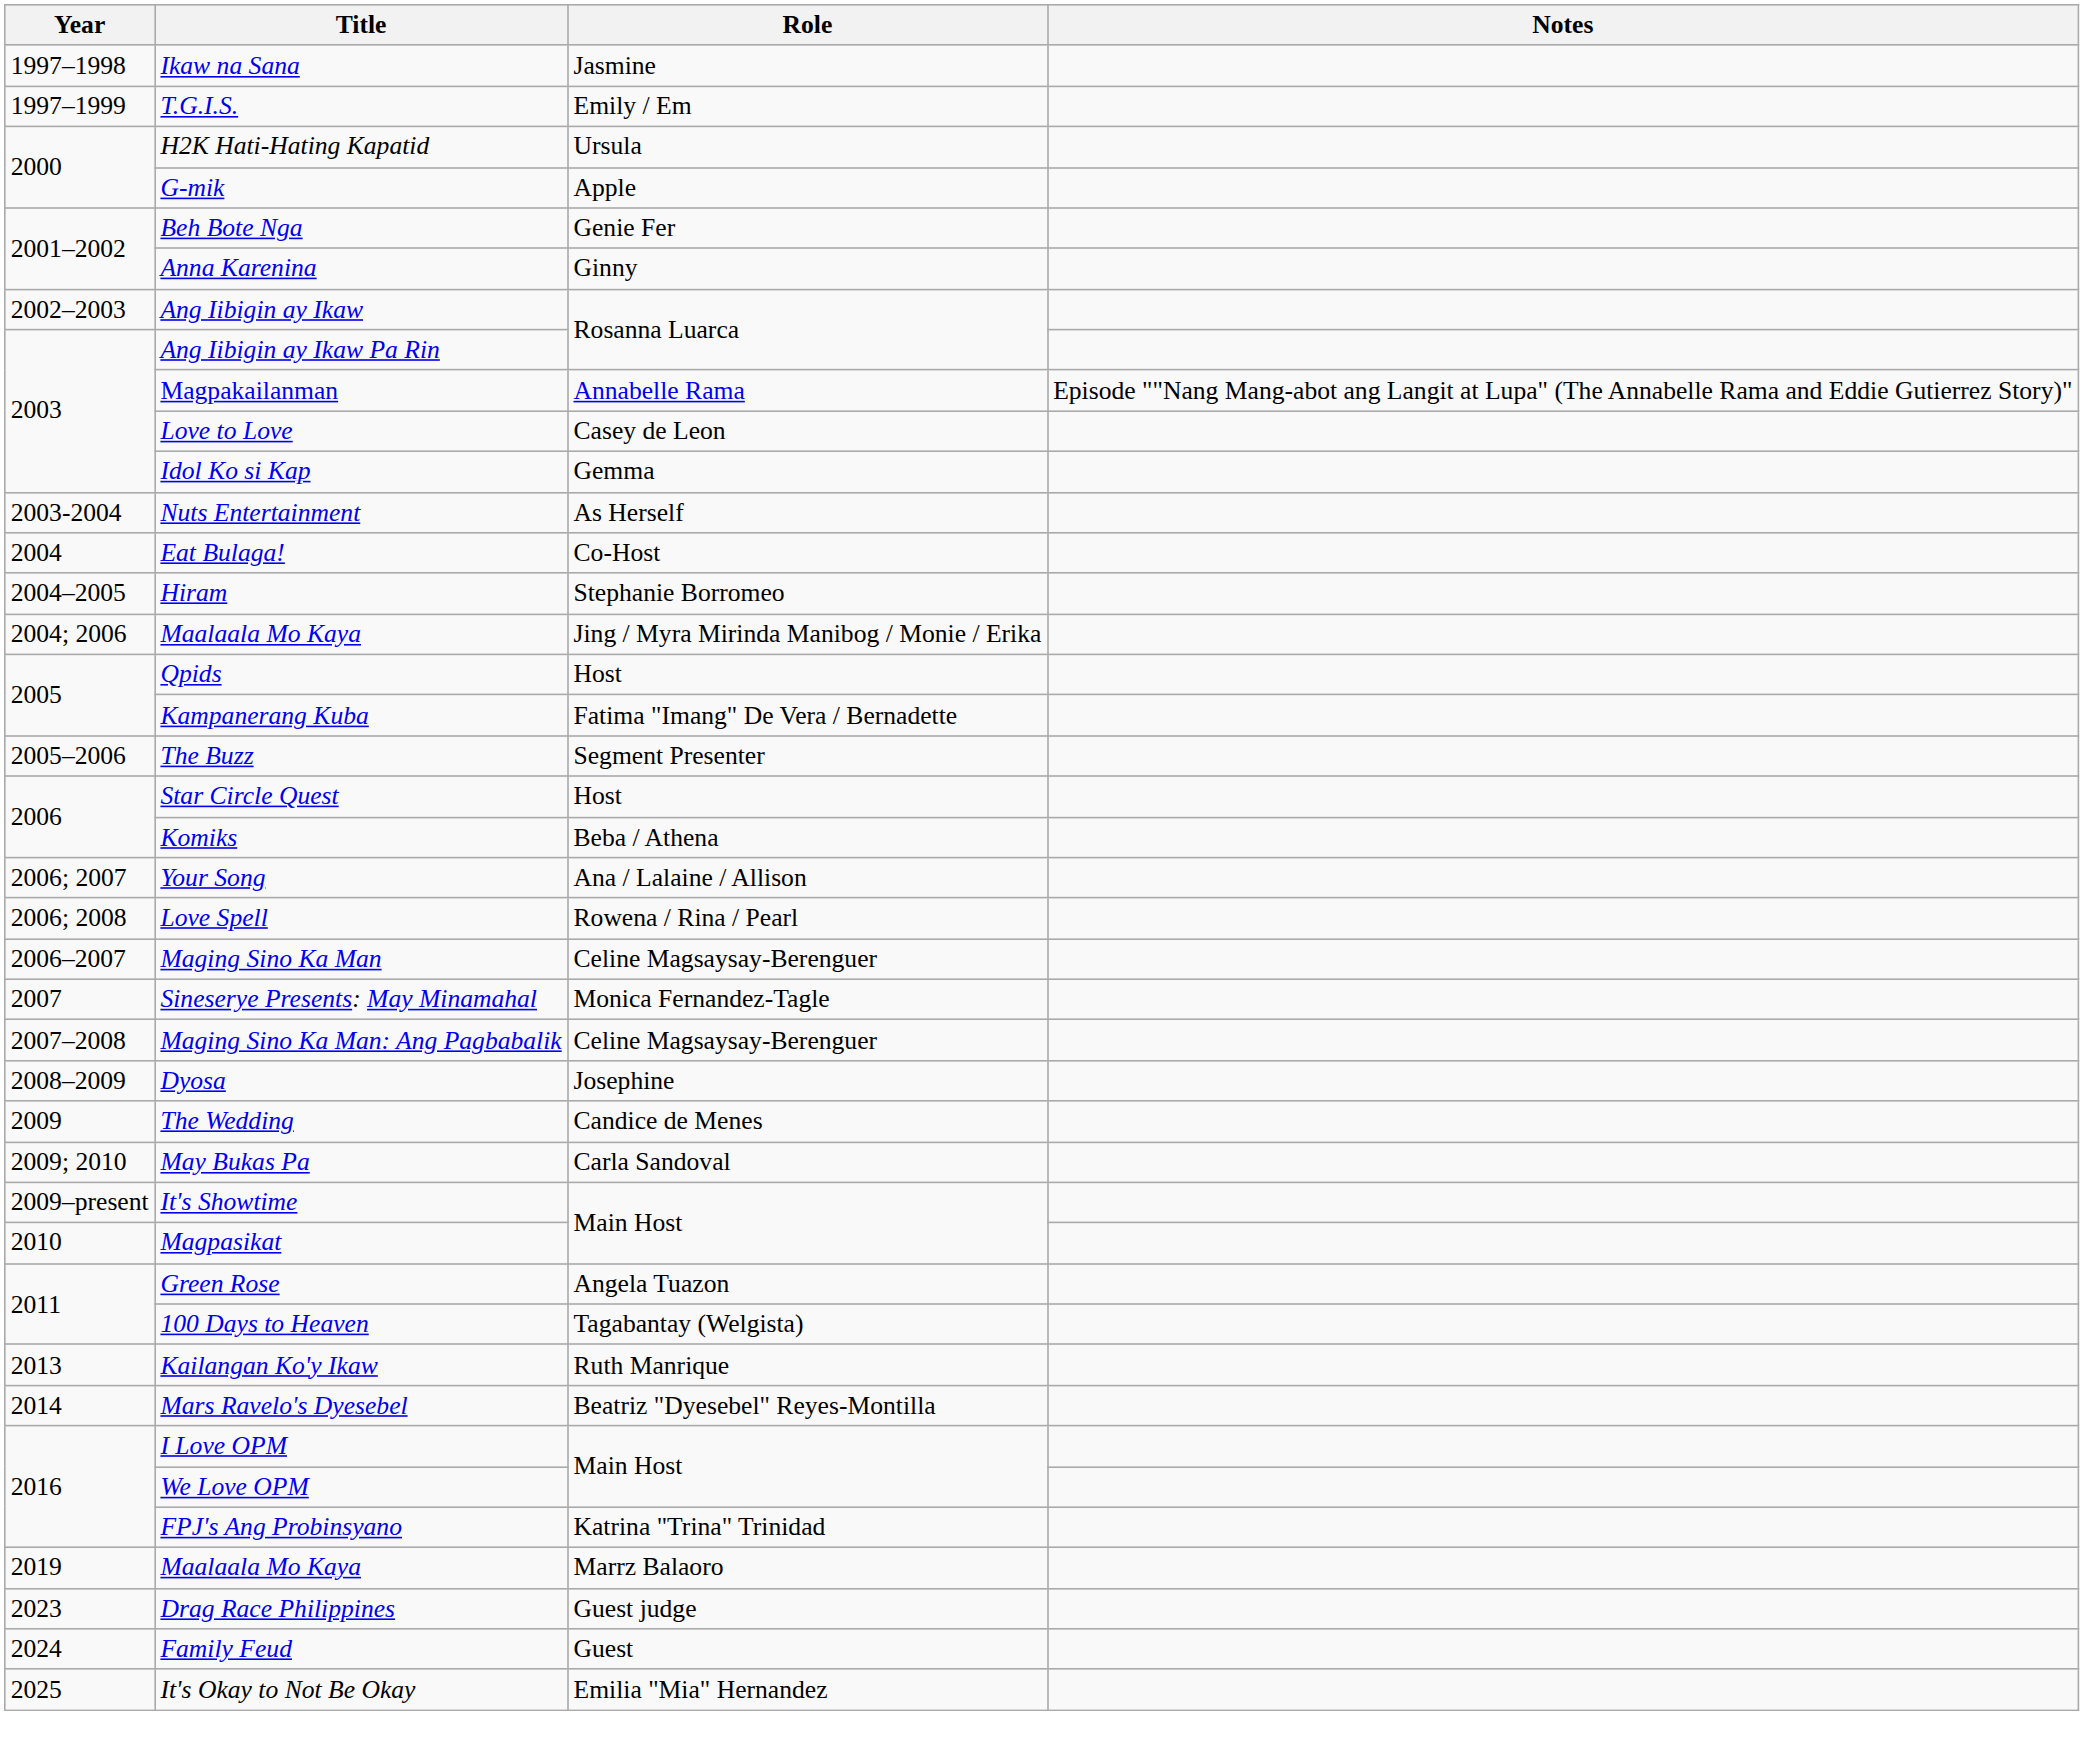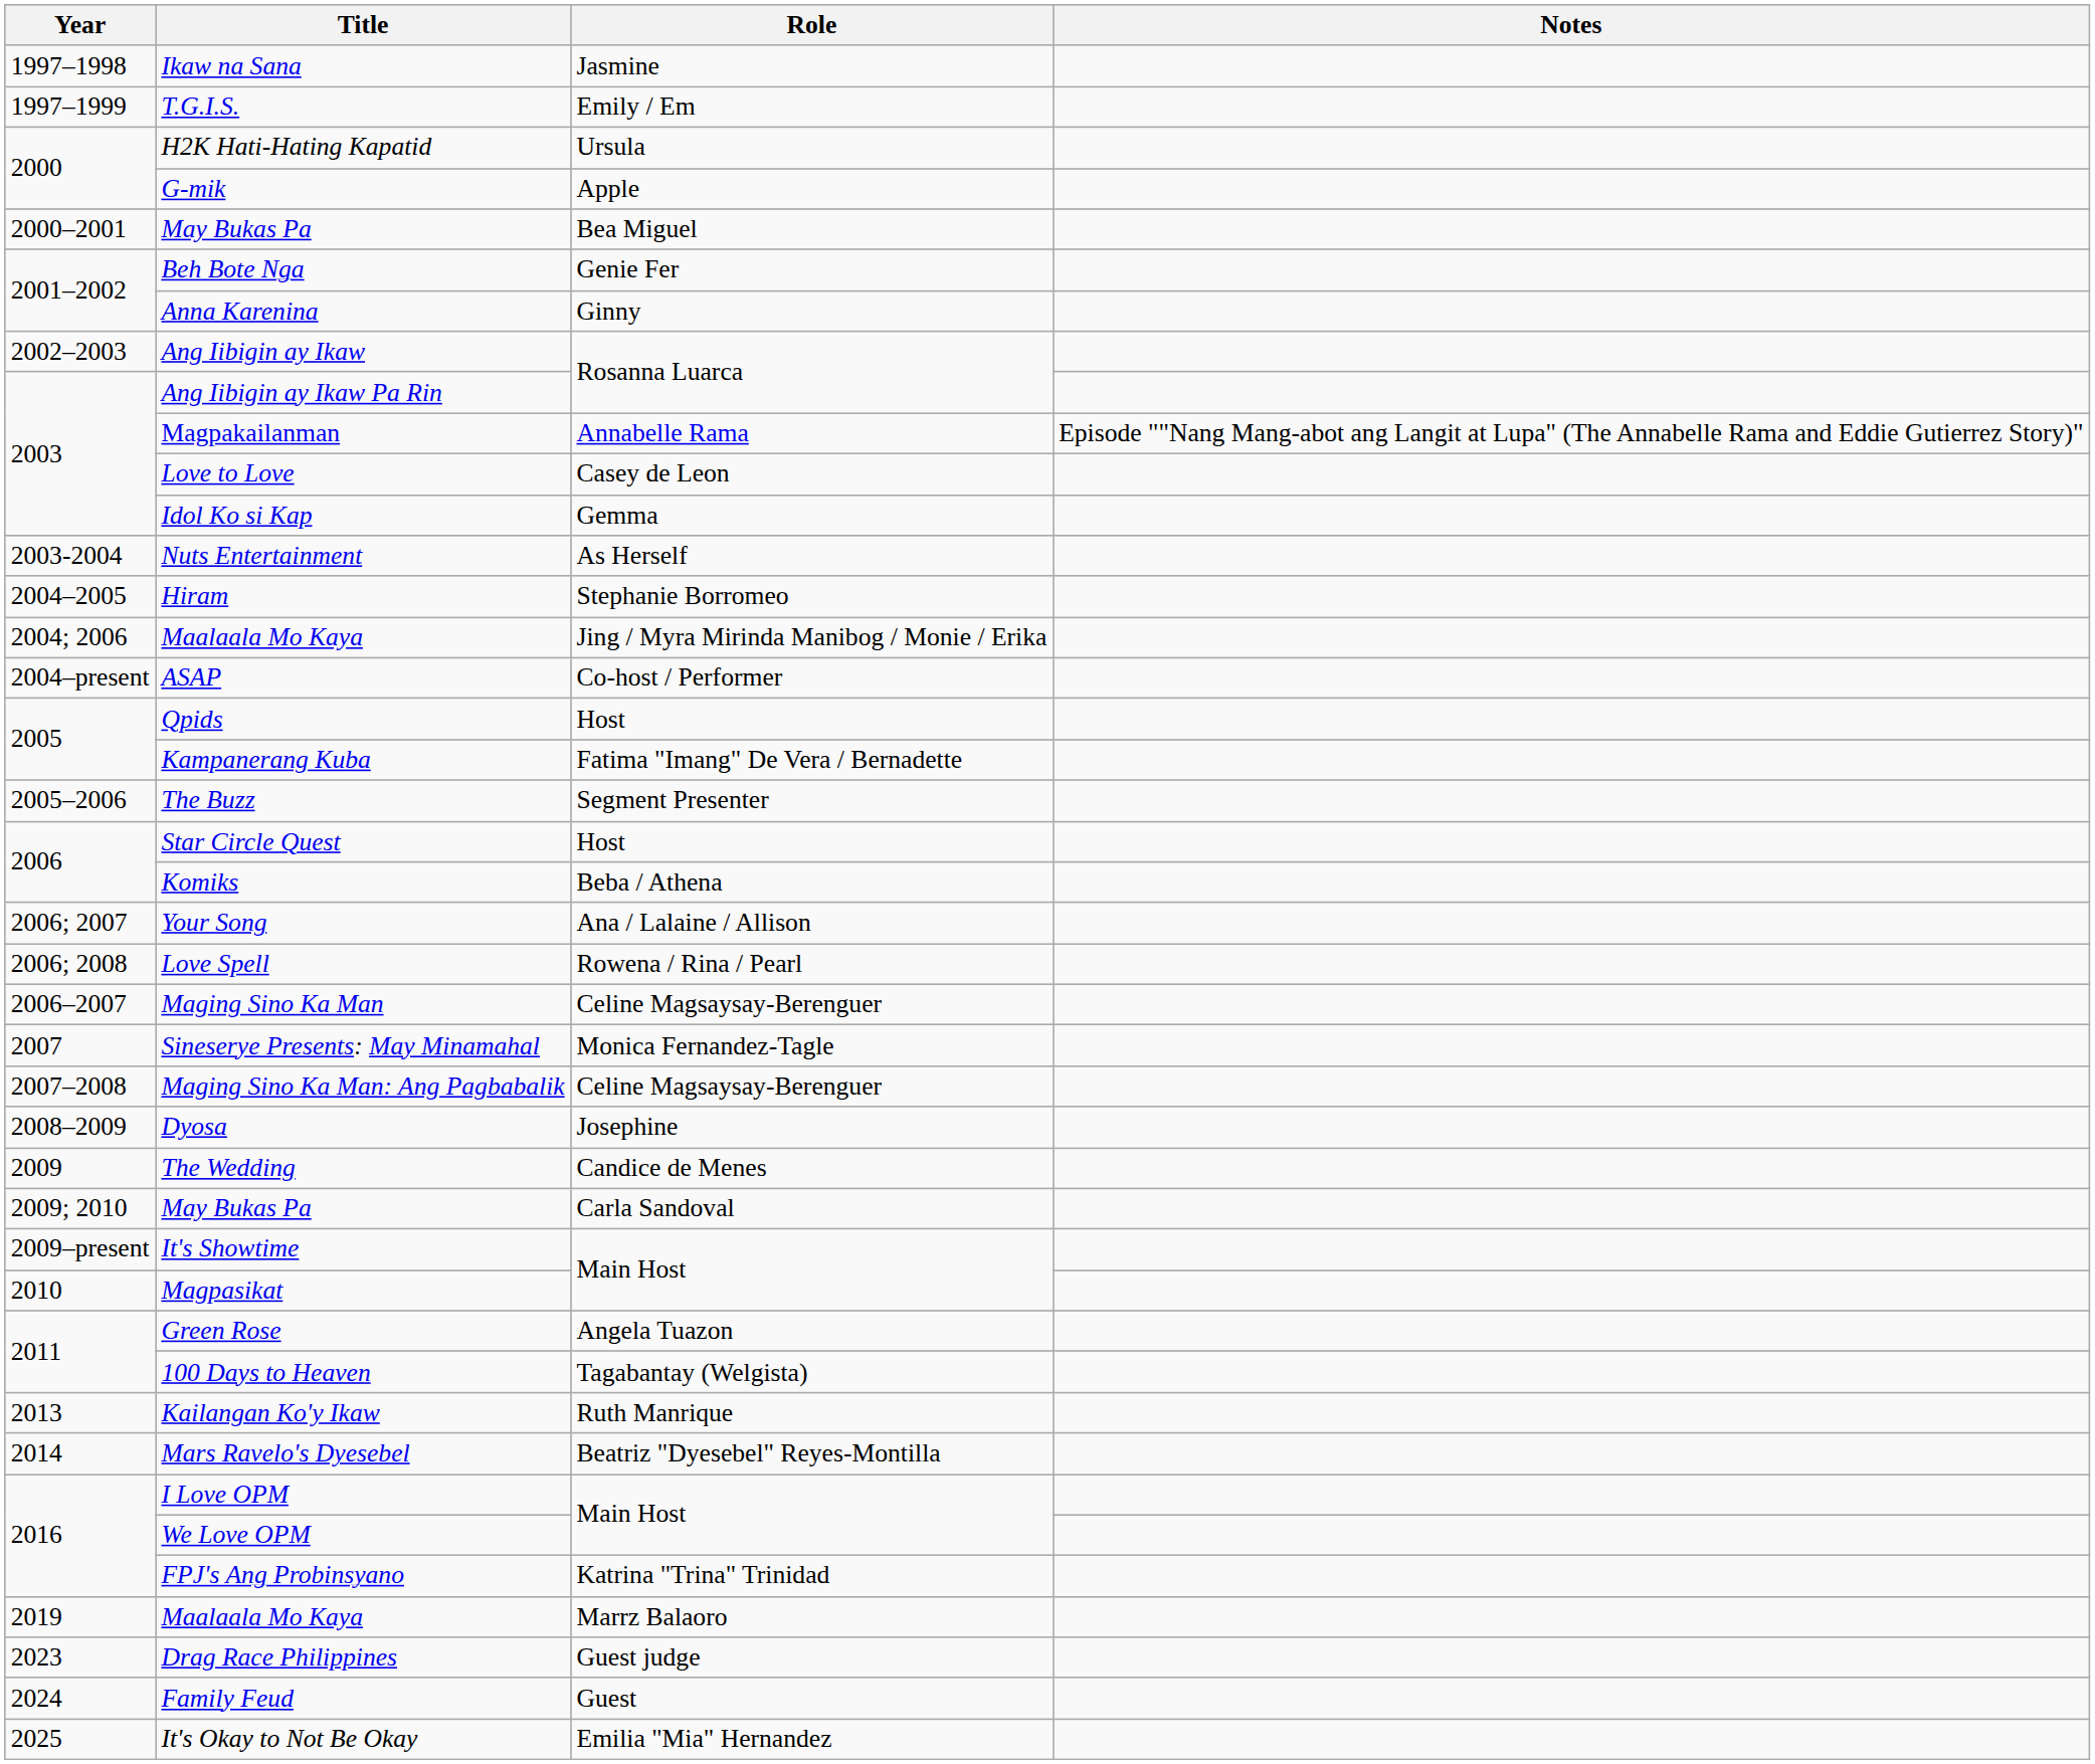+ row: 2000–2001 | May Bukas Pa | Bea Miguel
- row: 2004 | Eat Bulaga! | Co-Host
+ row: 2004–present | ASAP | Co-host / Performer
